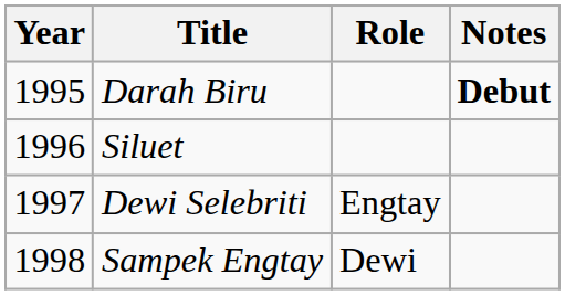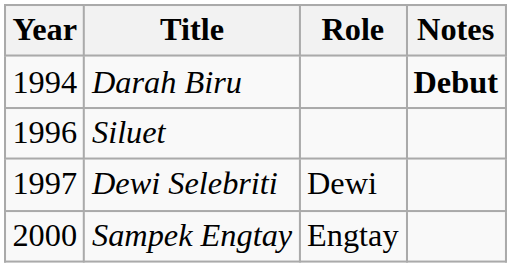Darah Biru | Year: 1995 -> 1994
Dewi Selebriti | Role: Engtay -> Dewi
Sampek Engtay | Year: 1998 -> 2000
Sampek Engtay | Role: Dewi -> Engtay
